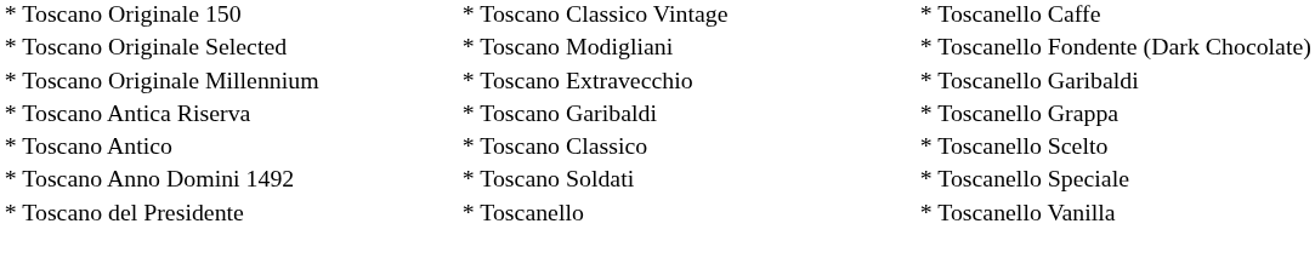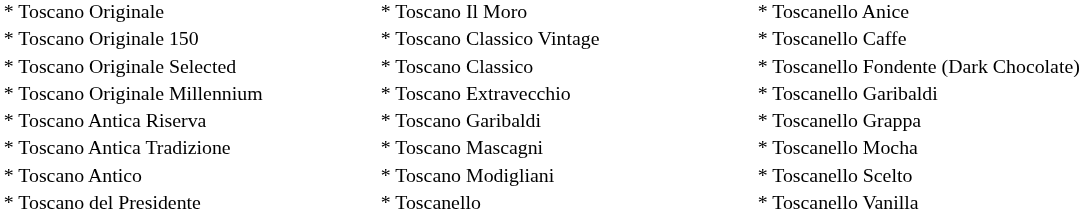+ row: * Toscano Originale | * Toscano Il Moro | * Toscanello Anice
* Toscano Originale Selected | column 2: * Toscano Modigliani -> * Toscano Classico
+ row: * Toscano Antica Tradizione | * Toscano Mascagni | * Toscanello Mocha
* Toscano Antico | column 2: * Toscano Classico -> * Toscano Modigliani
- row: * Toscano Anno Domini 1492 | * Toscano Soldati | * Toscanello Speciale
